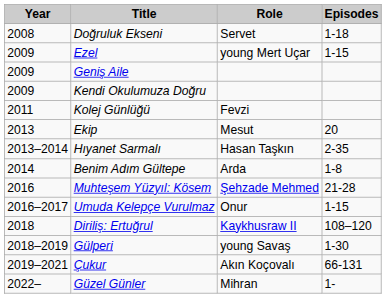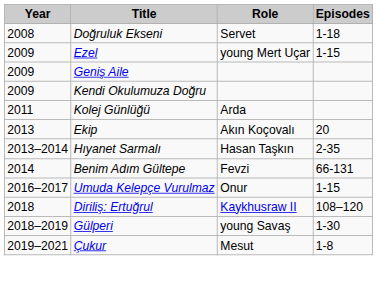Kolej Günlüğü | Role: Fevzi -> Arda
Ekip | Role: Mesut -> Akın Koçovalı
Benim Adım Gültepe | Role: Arda -> Fevzi
Benim Adım Gültepe | Episodes: 1-8 -> 66-131
- row: 2016 | Muhteşem Yüzyıl: Kösem | Şehzade Mehmed | 21-28
Çukur | Role: Akın Koçovalı -> Mesut
Çukur | Episodes: 66-131 -> 1-8
- row: 2022– | Güzel Günler | Mihran | 1-
